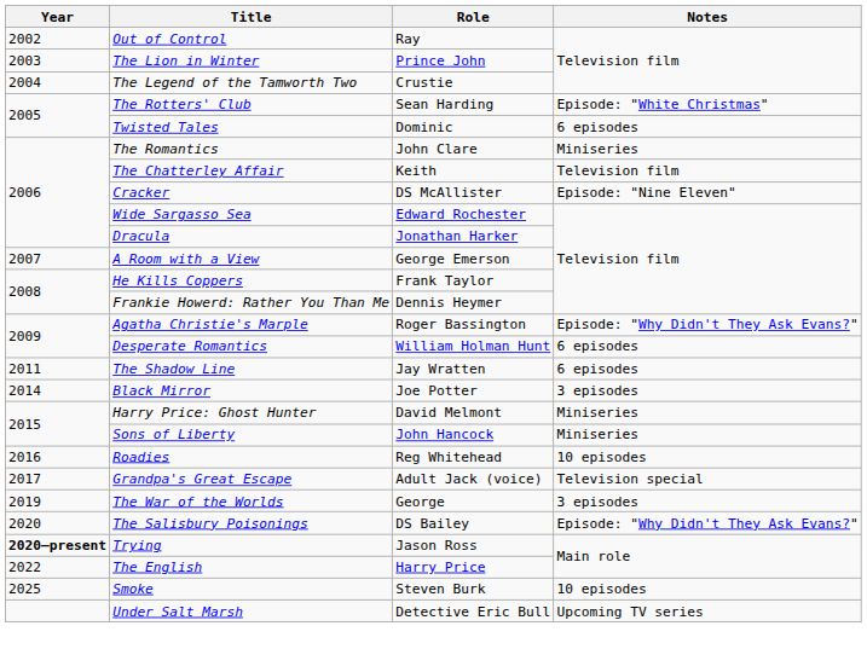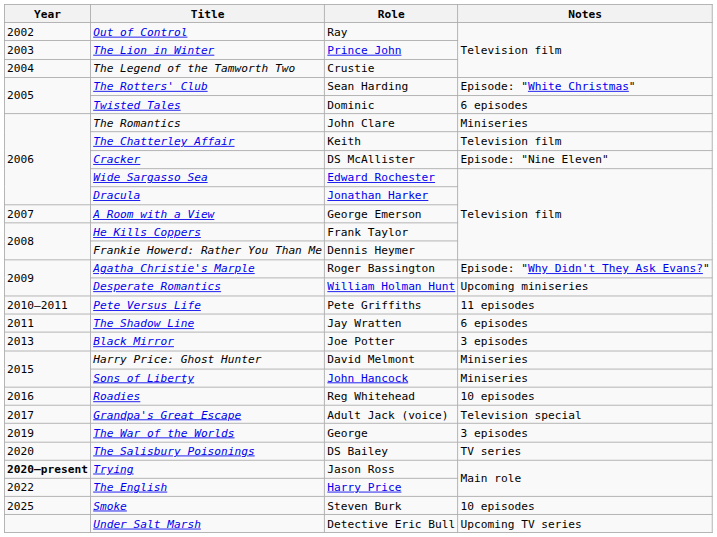Desperate Romantics | Notes: 6 episodes -> Upcoming miniseries
+ row: 2010–2011 | Pete Versus Life | Pete Griffiths | 11 episodes
Black Mirror | Year: 2014 -> 2013
The Salisbury Poisonings | Notes: Episode: "Why Didn't They Ask Evans?" -> TV series
